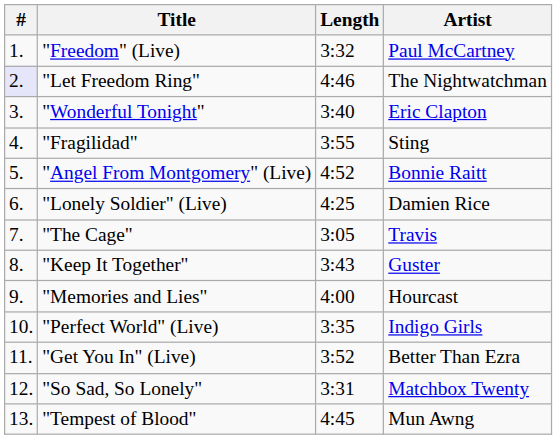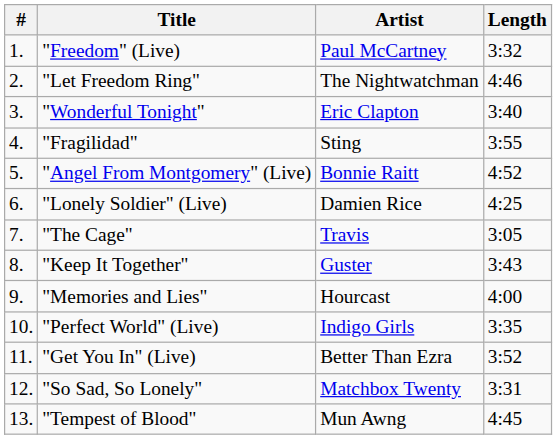columns swapped: Artist <-> Length
"Let Freedom Ring" | #: lavender background -> no background
